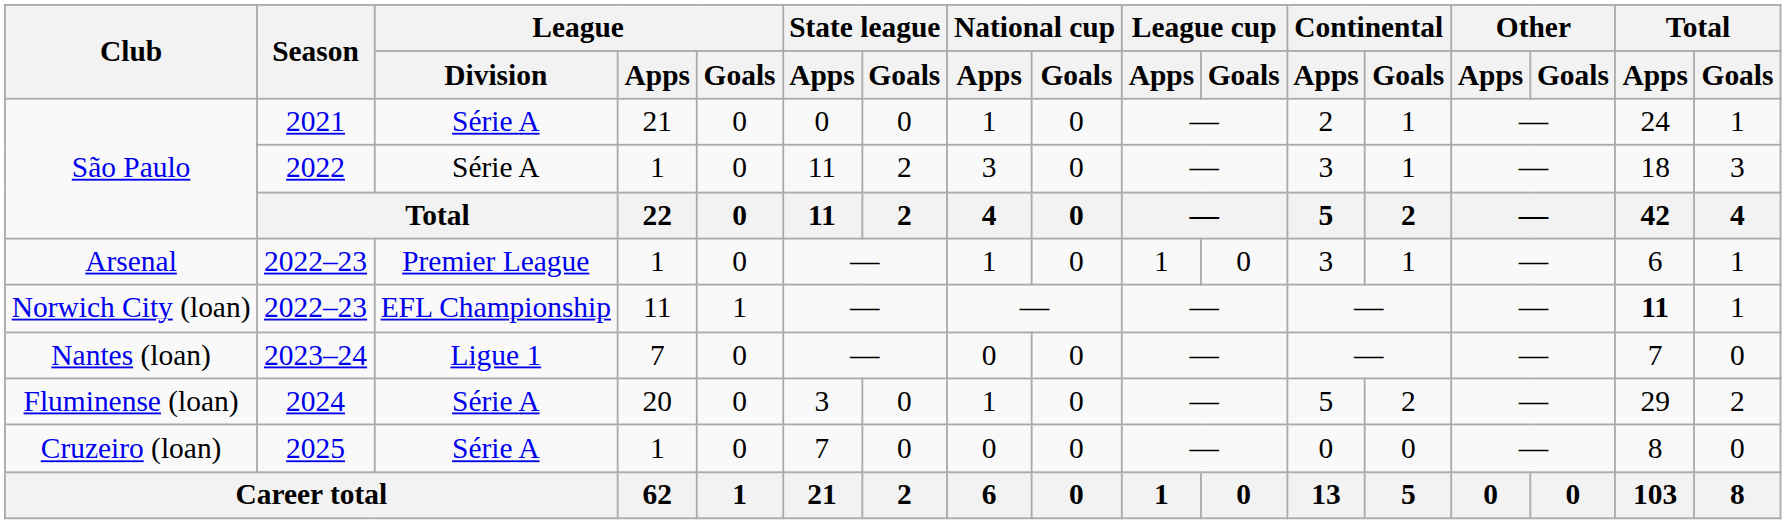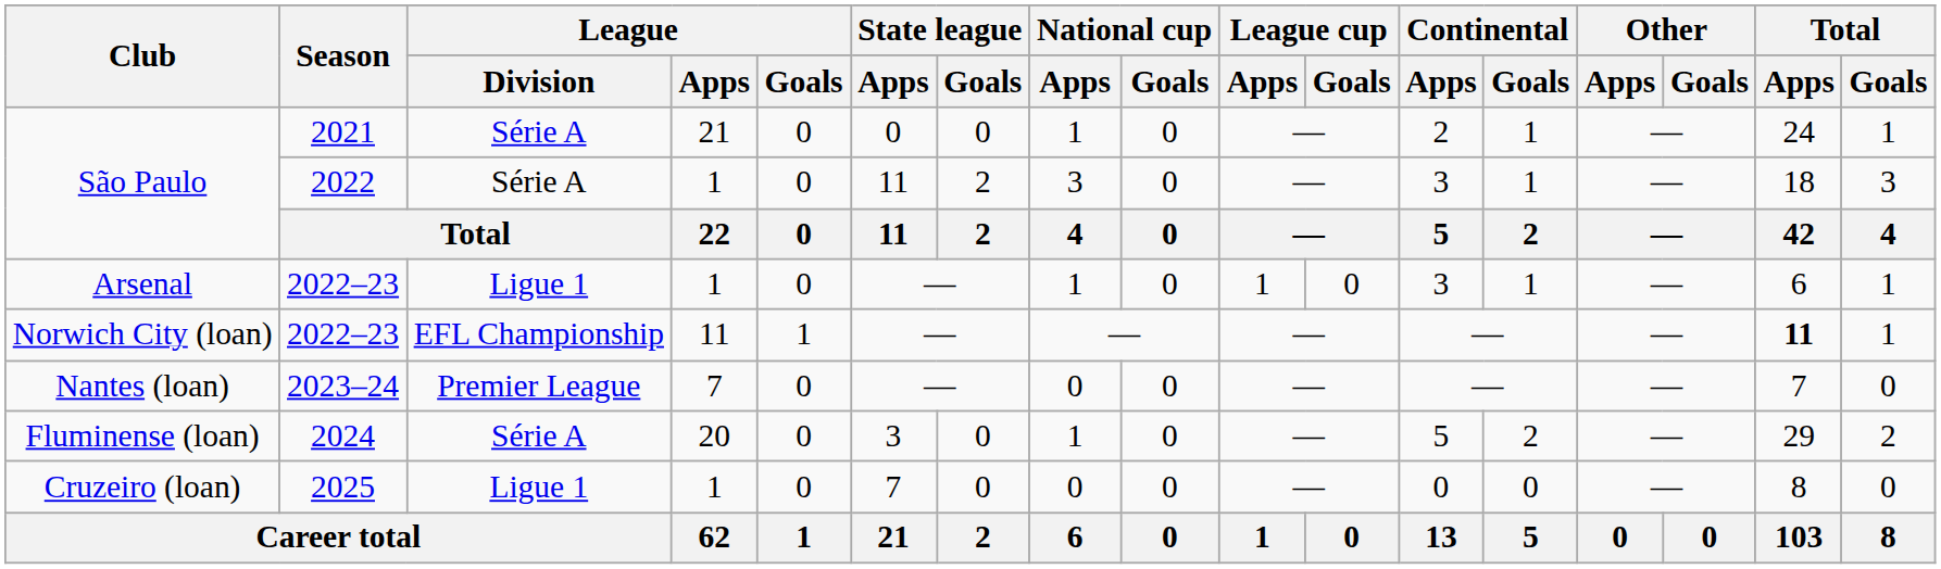Arsenal | League / Division: Premier League -> Ligue 1
Nantes (loan) | League / Division: Ligue 1 -> Premier League
Cruzeiro (loan) | League / Division: Série A -> Ligue 1
